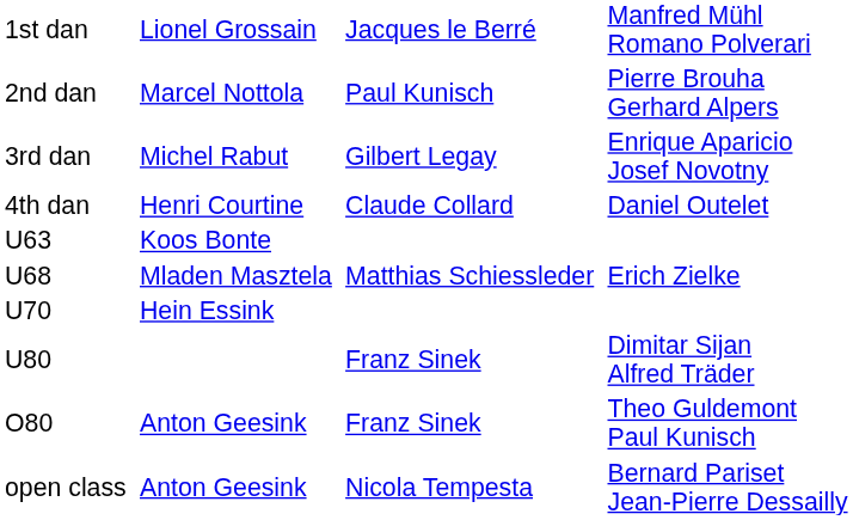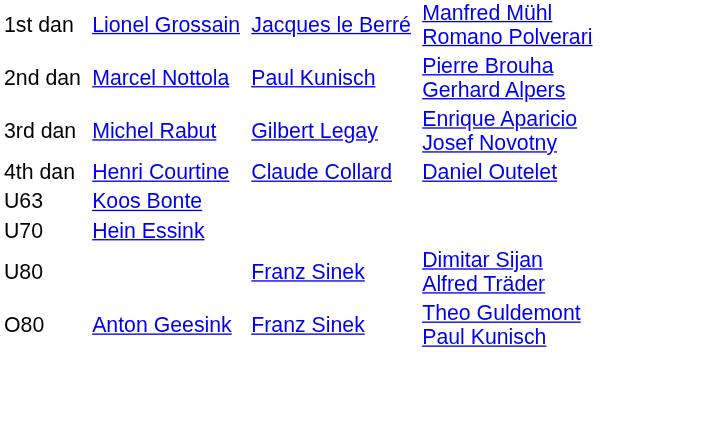- row: U68 | Mladen Masztela | Matthias Schiessleder | Erich Zielke
- row: open class | Anton Geesink | Nicola Tempesta | Bernard Pariset Jean-Pierre Dessailly
